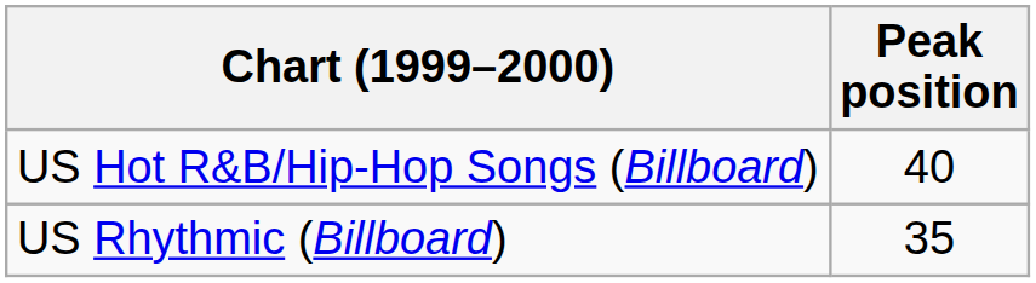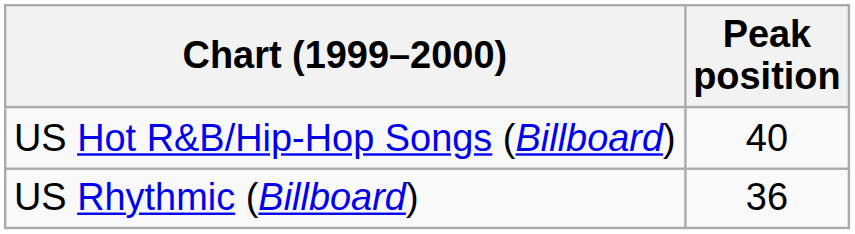US Rhythmic (Billboard) | Peak position: 35 -> 36
